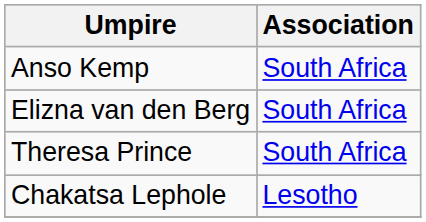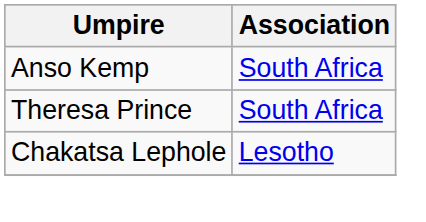- row: Elizna van den Berg | South Africa
